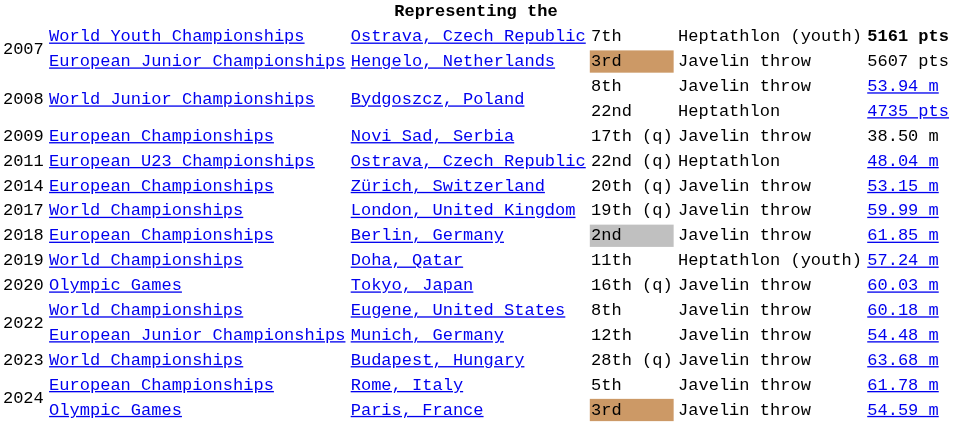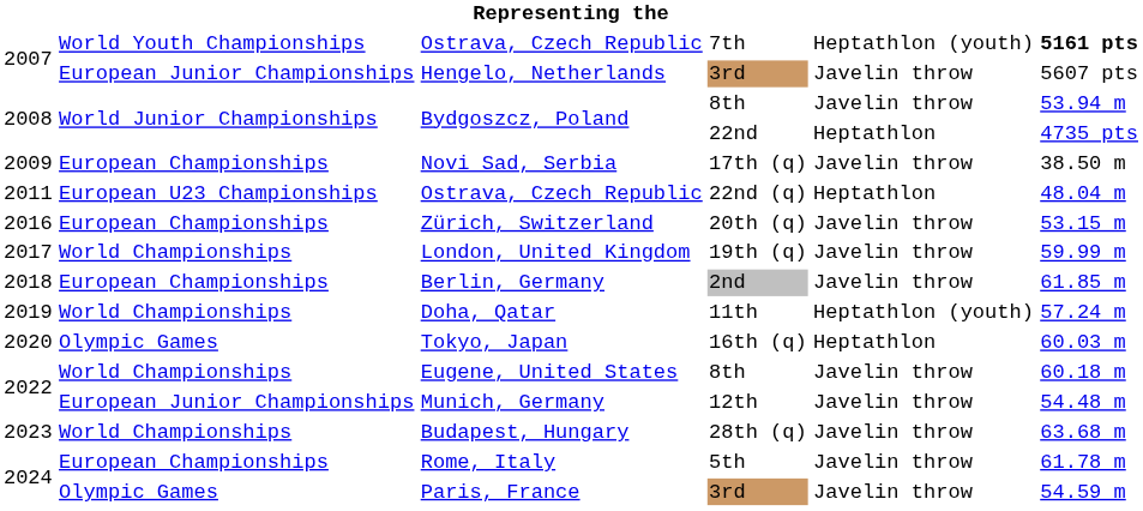Zürich, Switzerland | column 1: 2014 -> 2016
Tokyo, Japan | column 5: Javelin throw -> Heptathlon
